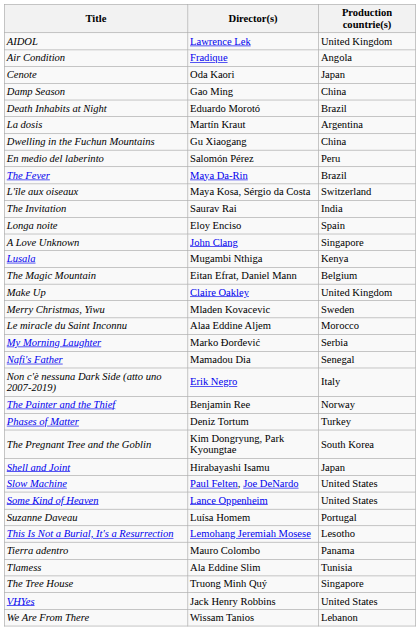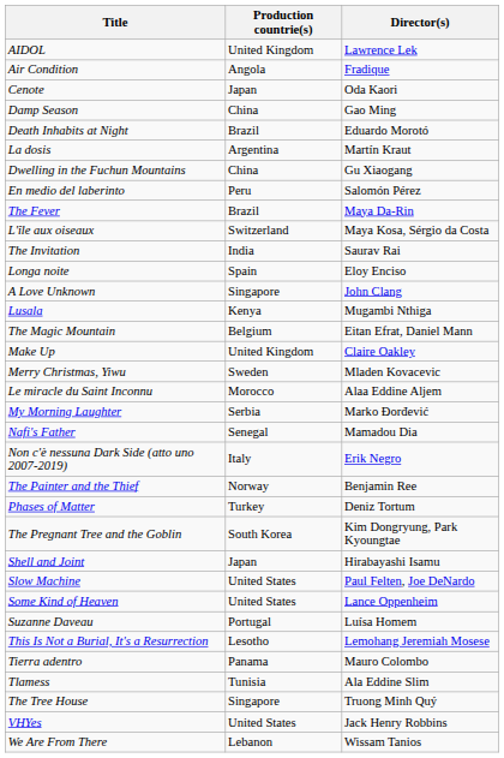columns swapped: Director(s) <-> Production countrie(s)
